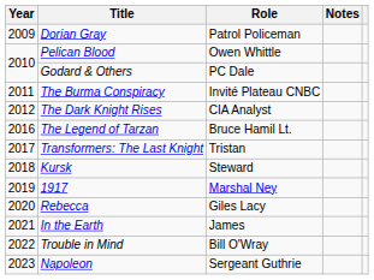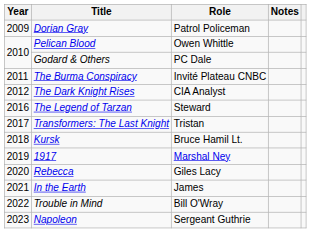The Legend of Tarzan | Role: Bruce Hamil Lt. -> Steward
Kursk | Role: Steward -> Bruce Hamil Lt.
